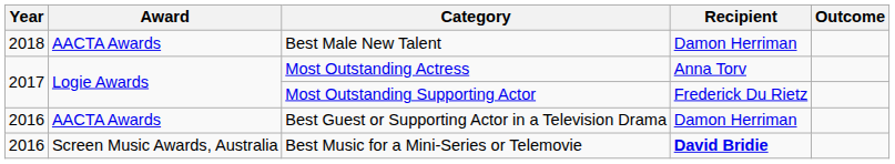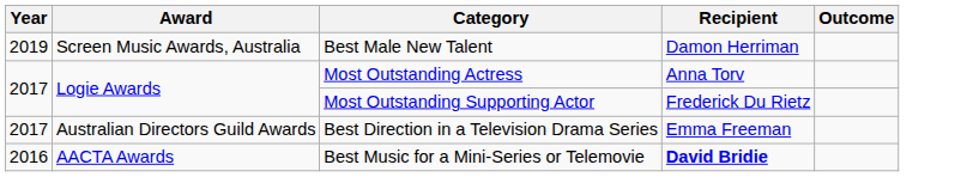Best Male New Talent | Year: 2018 -> 2019
Best Male New Talent | Award: AACTA Awards -> Screen Music Awards, Australia
+ row: 2017 | Australian Directors Guild Awards | Best Direction in a Television Drama Series | Emma Freeman
- row: 2016 | AACTA Awards | Best Guest or Supporting Actor in a Television Drama | Damon Herriman
Best Music for a Mini-Series or Telemovie | Award: Screen Music Awards, Australia -> AACTA Awards
